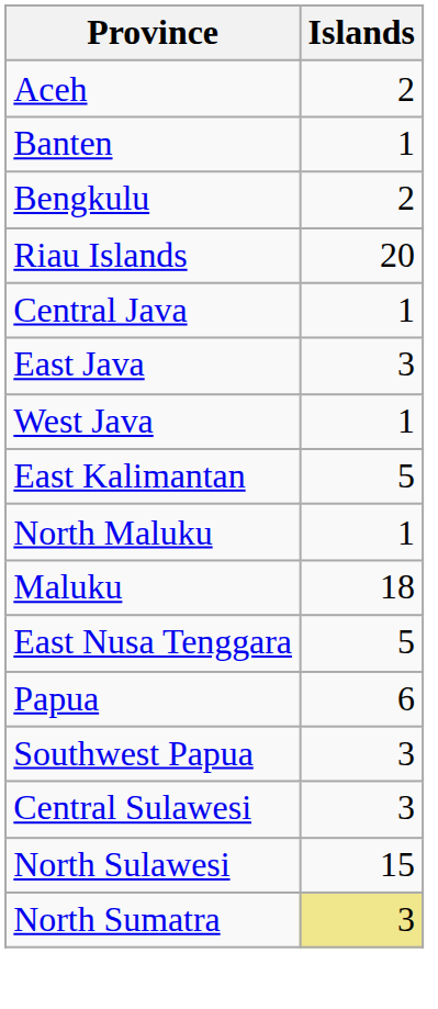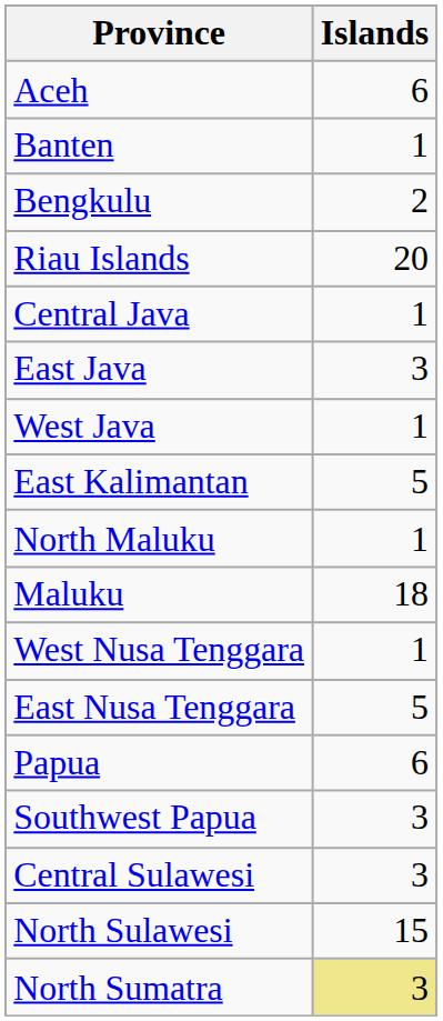Aceh | Islands: 2 -> 6
+ row: West Nusa Tenggara | 1
